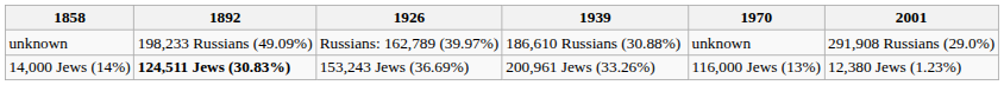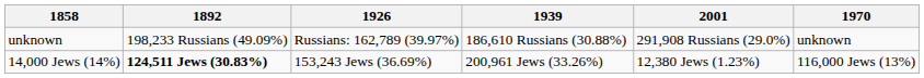columns swapped: 1970 <-> 2001
